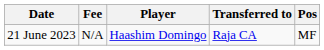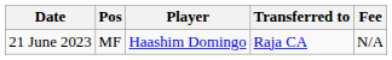columns swapped: Pos <-> Fee
